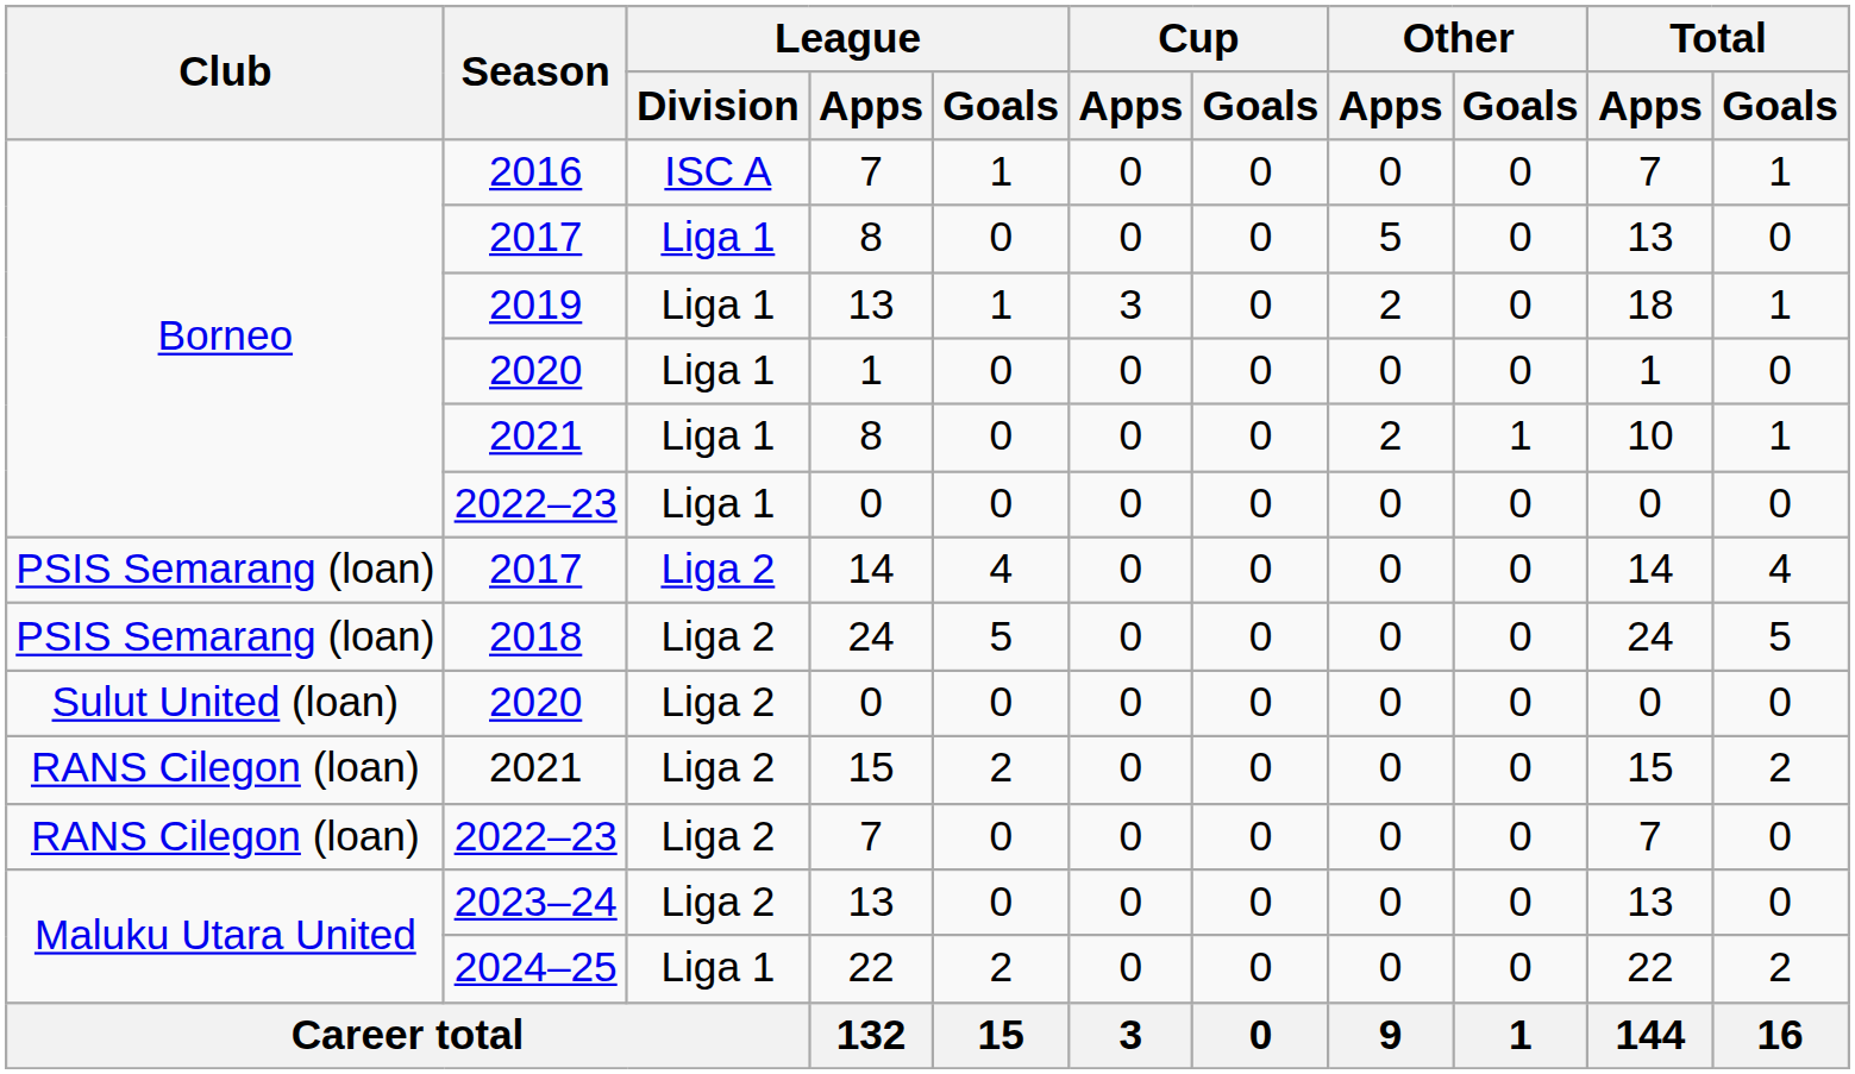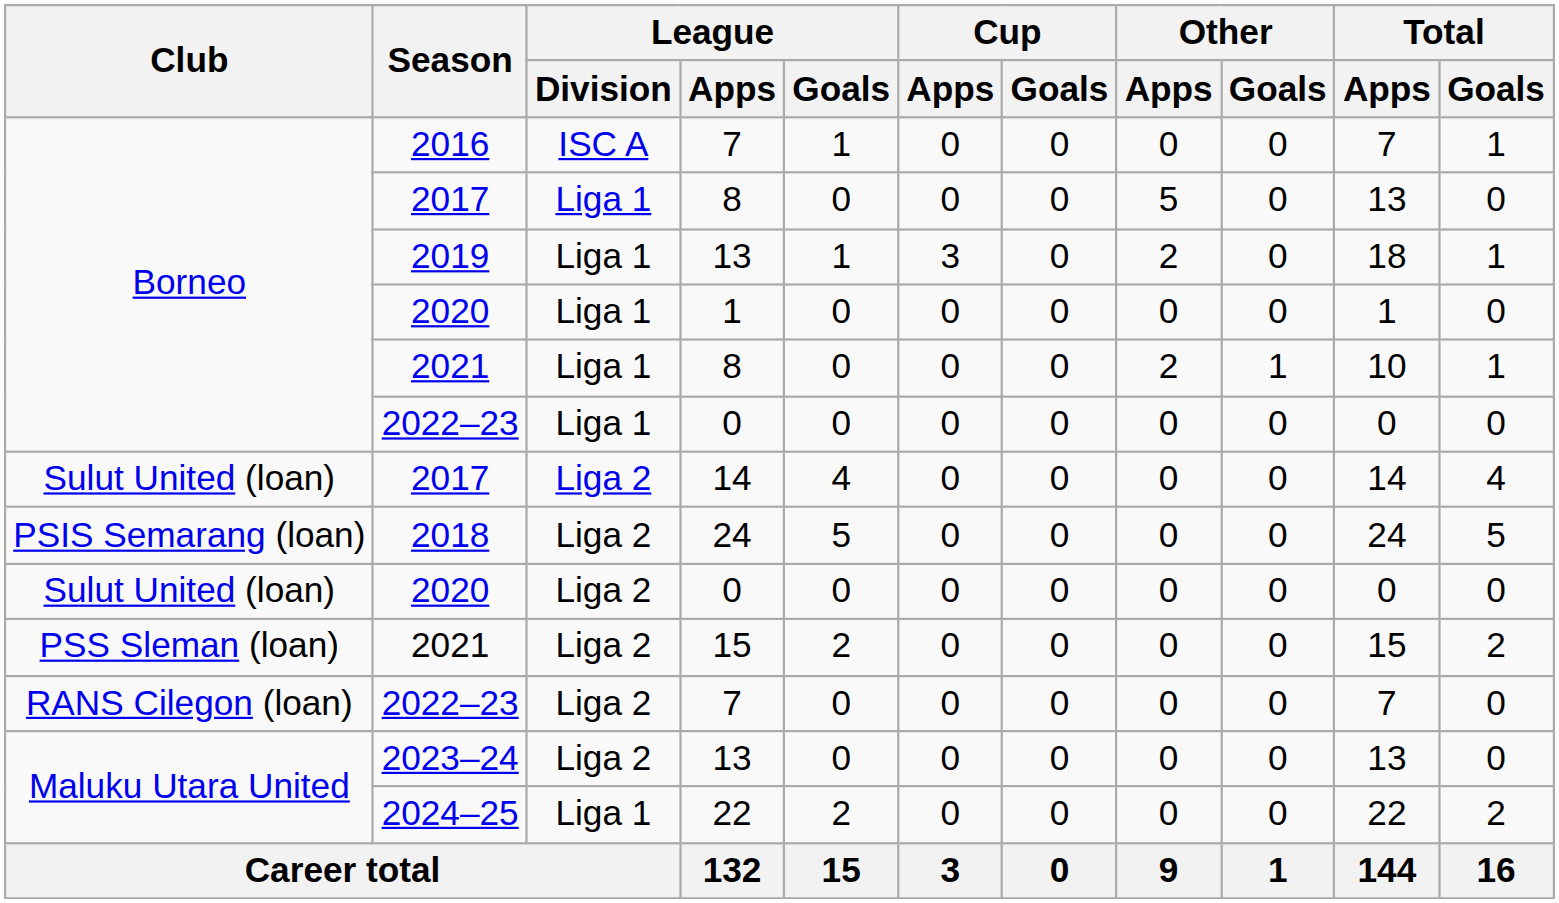2017 / 14 | Club: PSIS Semarang (loan) -> Sulut United (loan)
2021 / 15 | Club: RANS Cilegon (loan) -> PSS Sleman (loan)
